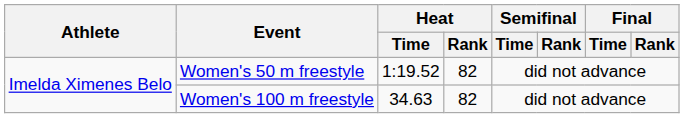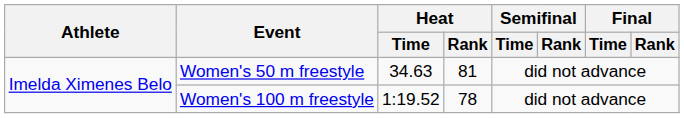Women's 50 m freestyle | Heat / Time: 1:19.52 -> 34.63
Women's 50 m freestyle | Heat / Rank: 82 -> 81
Women's 100 m freestyle | Heat / Time: 34.63 -> 1:19.52
Women's 100 m freestyle | Heat / Rank: 82 -> 78
